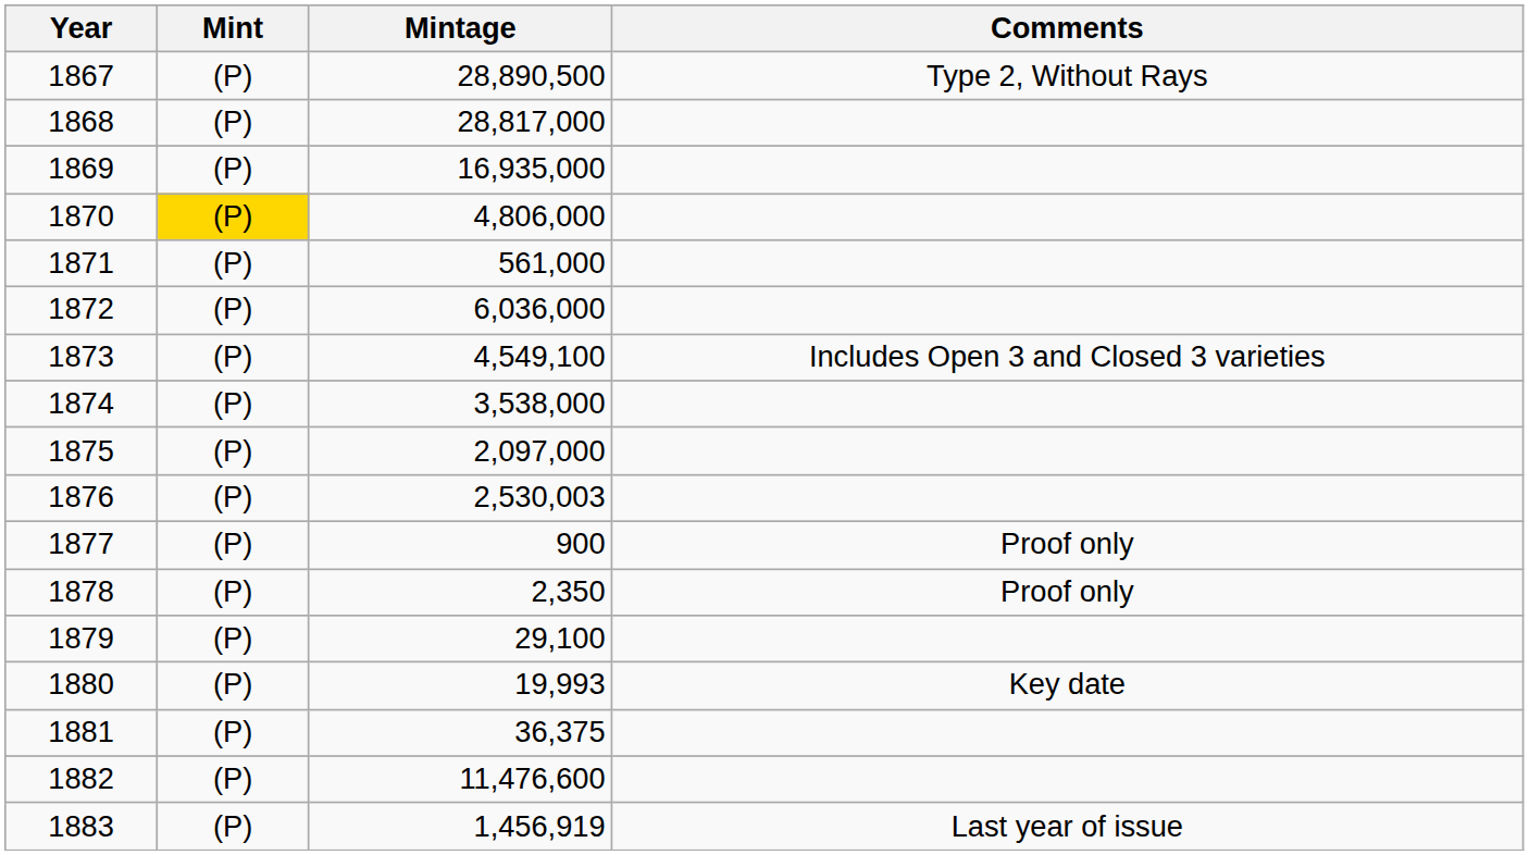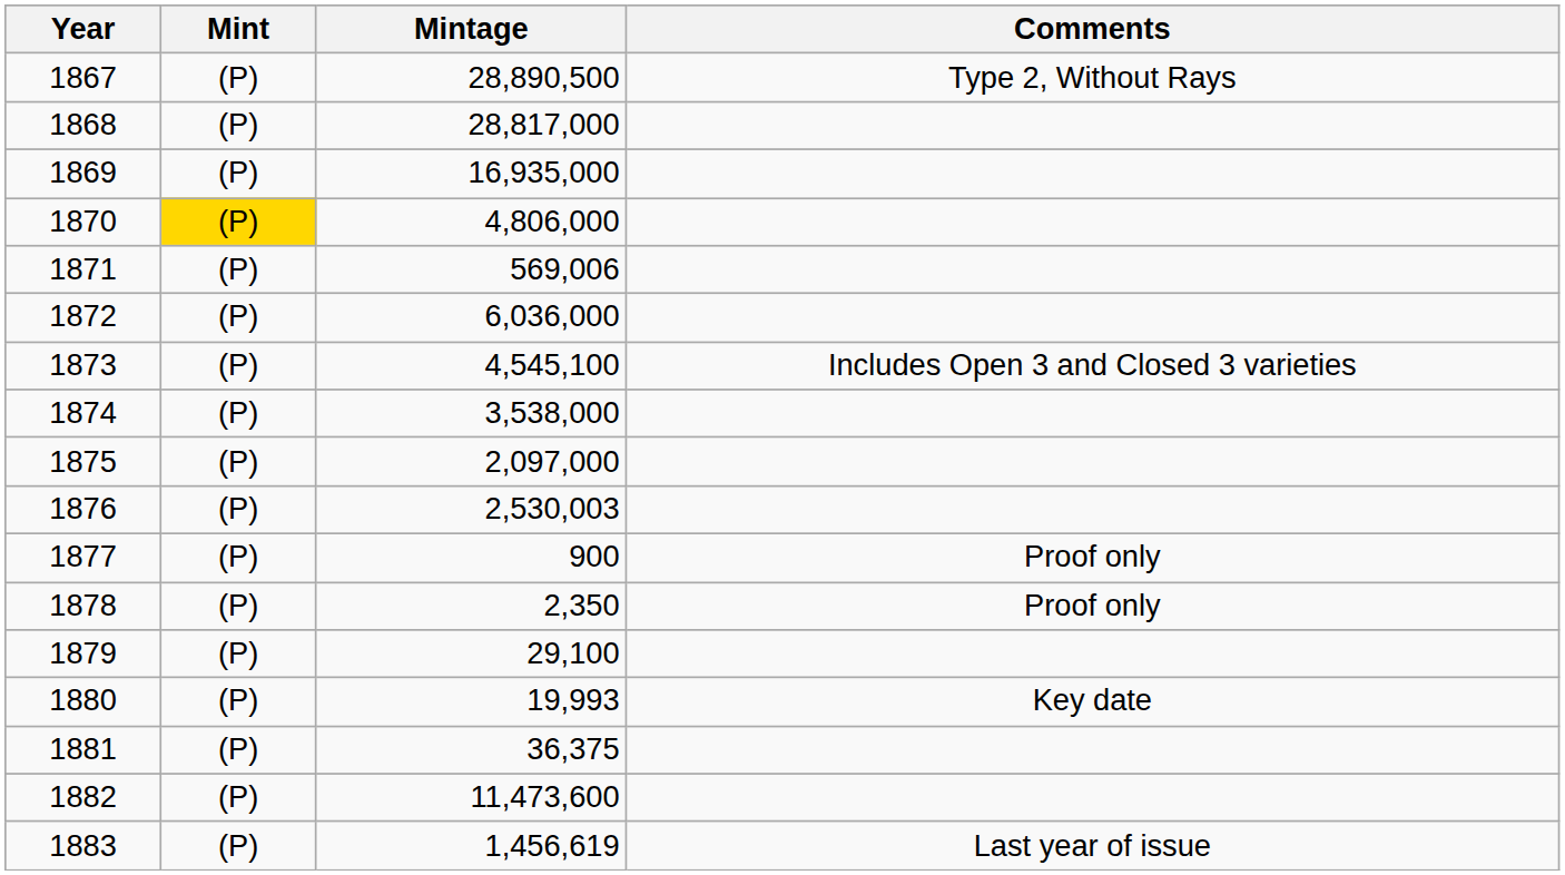1871 | Mintage: 561,000 -> 569,006
1873 | Mintage: 4,549,100 -> 4,545,100
1882 | Mintage: 11,476,600 -> 11,473,600
1883 | Mintage: 1,456,919 -> 1,456,619
